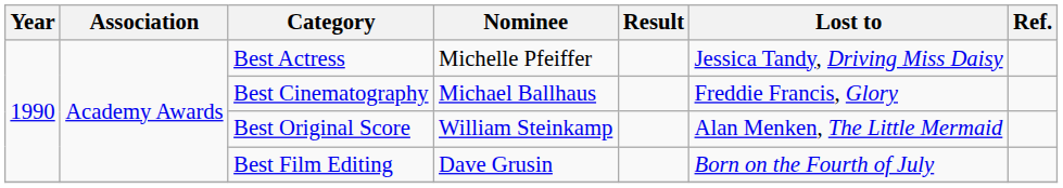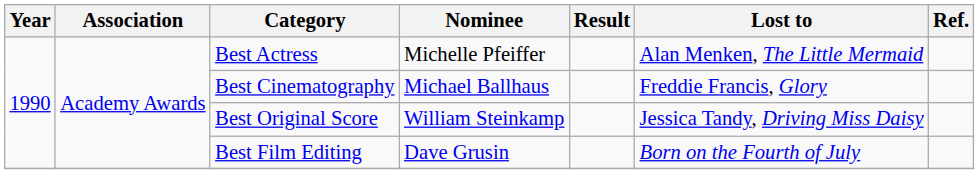Best Actress | Lost to: Jessica Tandy, Driving Miss Daisy -> Alan Menken, The Little Mermaid
Best Original Score | Lost to: Alan Menken, The Little Mermaid -> Jessica Tandy, Driving Miss Daisy
